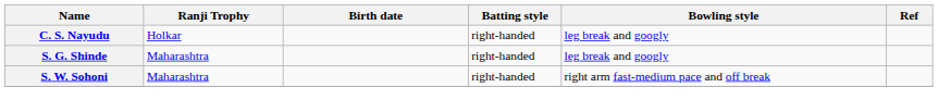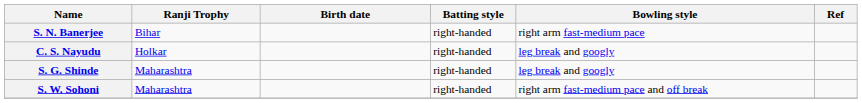+ row: S. N. Banerjee | Bihar | right-handed | right arm fast-medium pace
